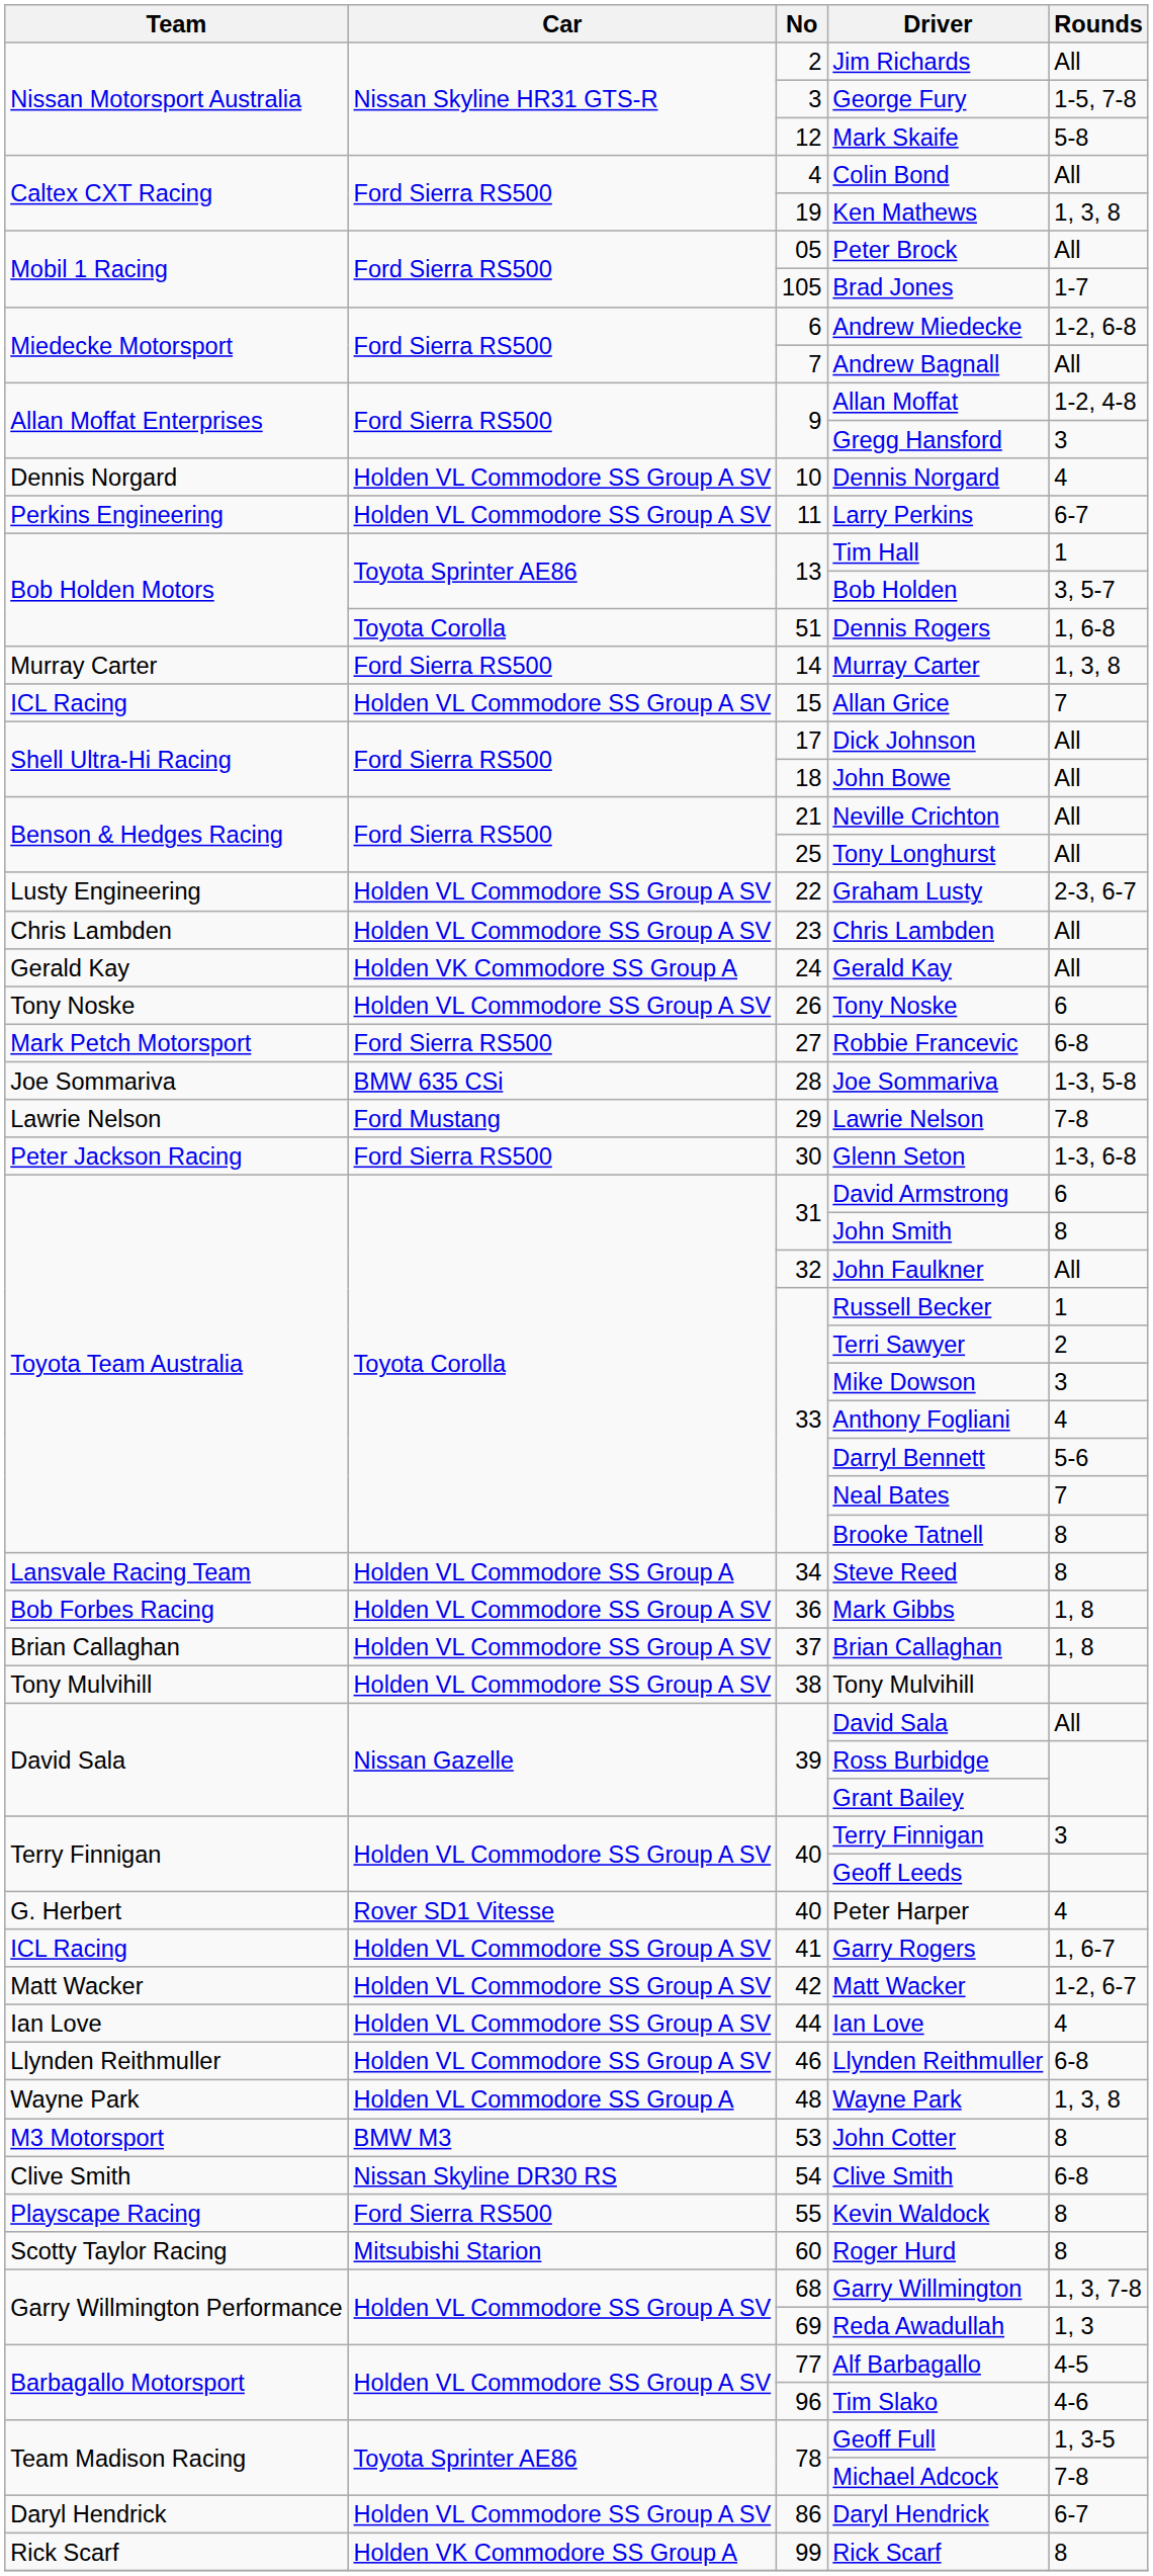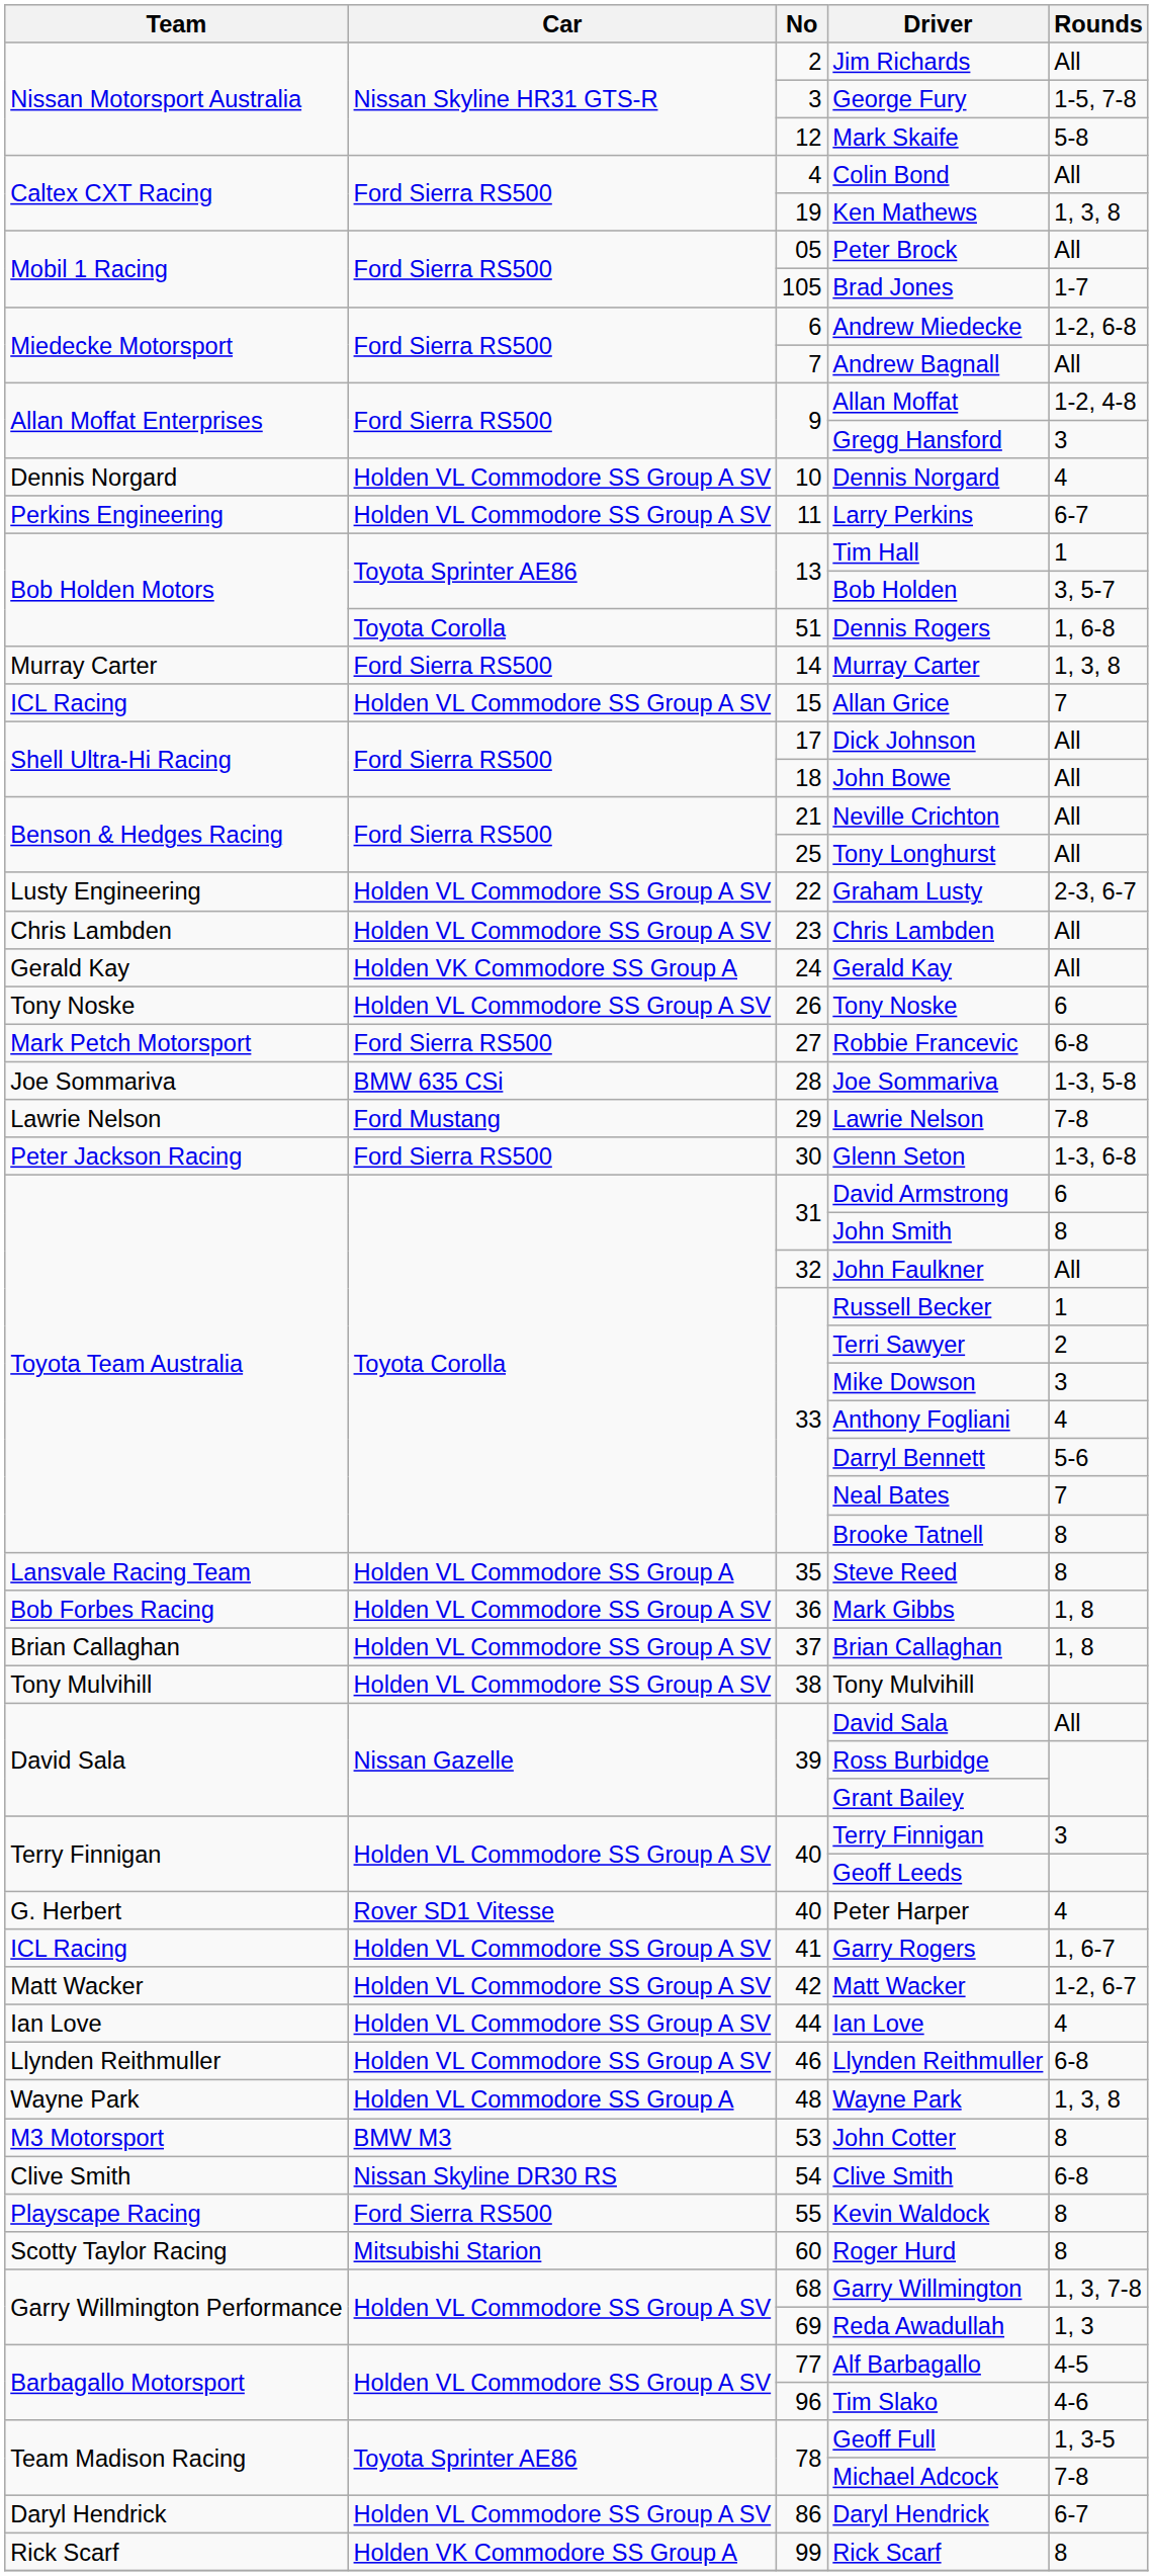Steve Reed | No: 34 -> 35
